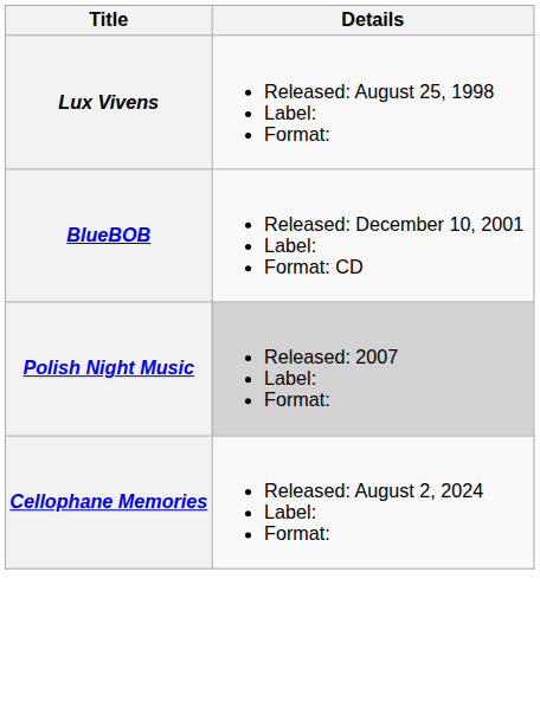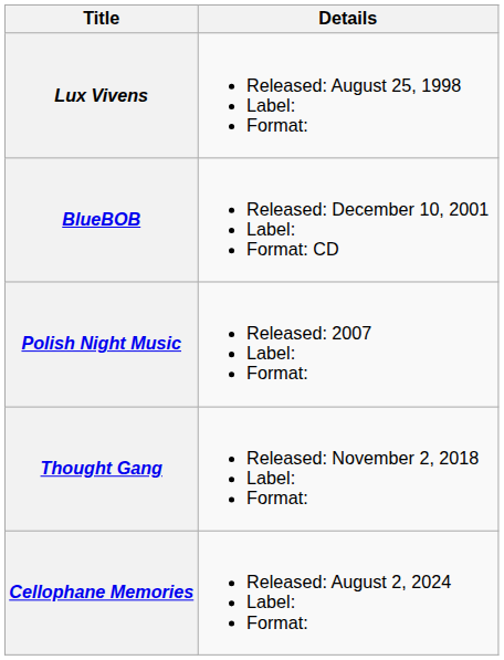Polish Night Music | Details: lightgrey background -> no background
+ row: Thought Gang | Released: November 2, 2018 Label: Format:
